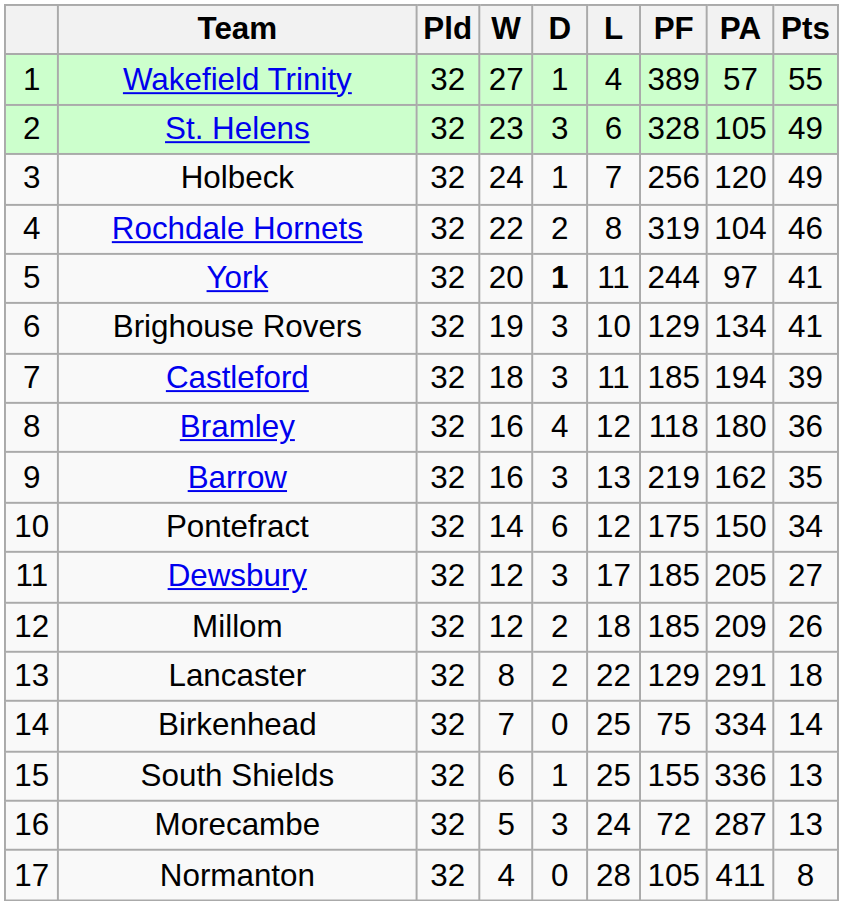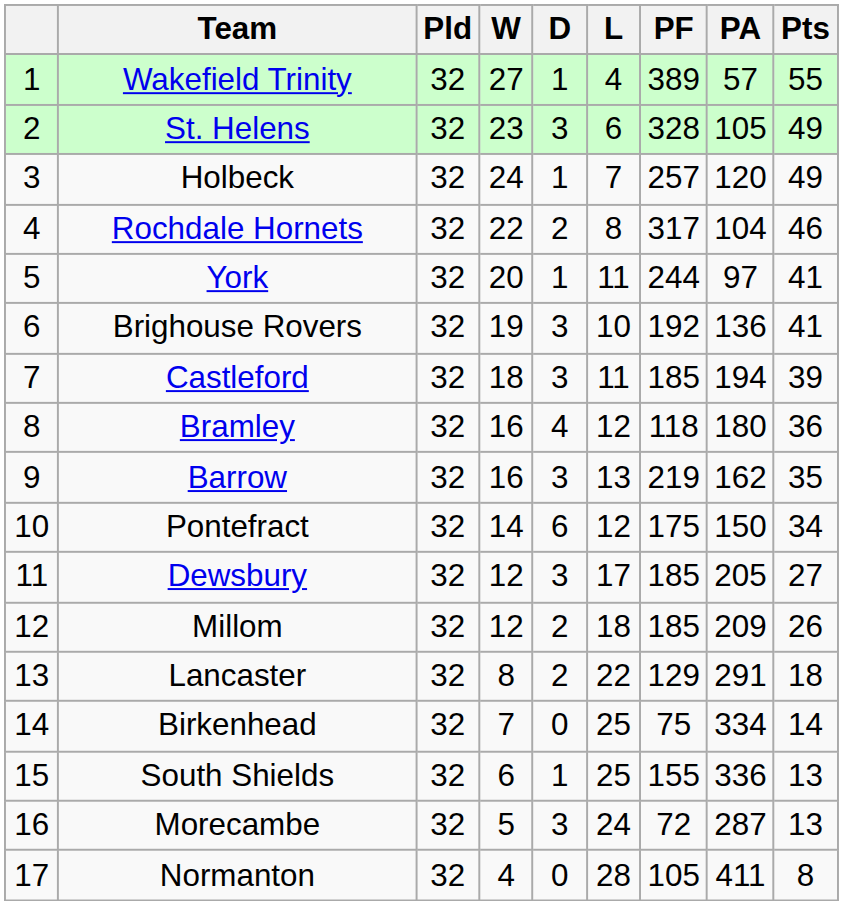Holbeck | PF: 256 -> 257
Rochdale Hornets | PF: 319 -> 317
York | D: bold -> normal
Brighouse Rovers | PF: 129 -> 192
Brighouse Rovers | PA: 134 -> 136
